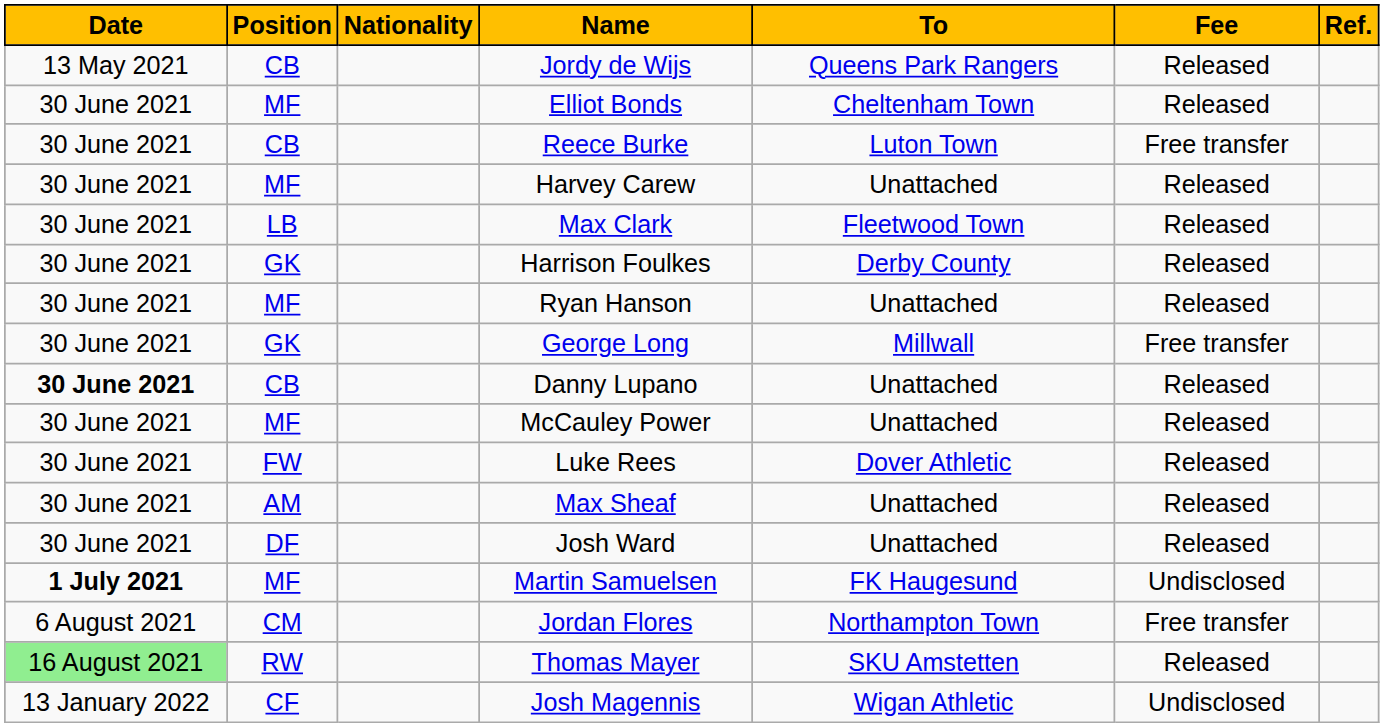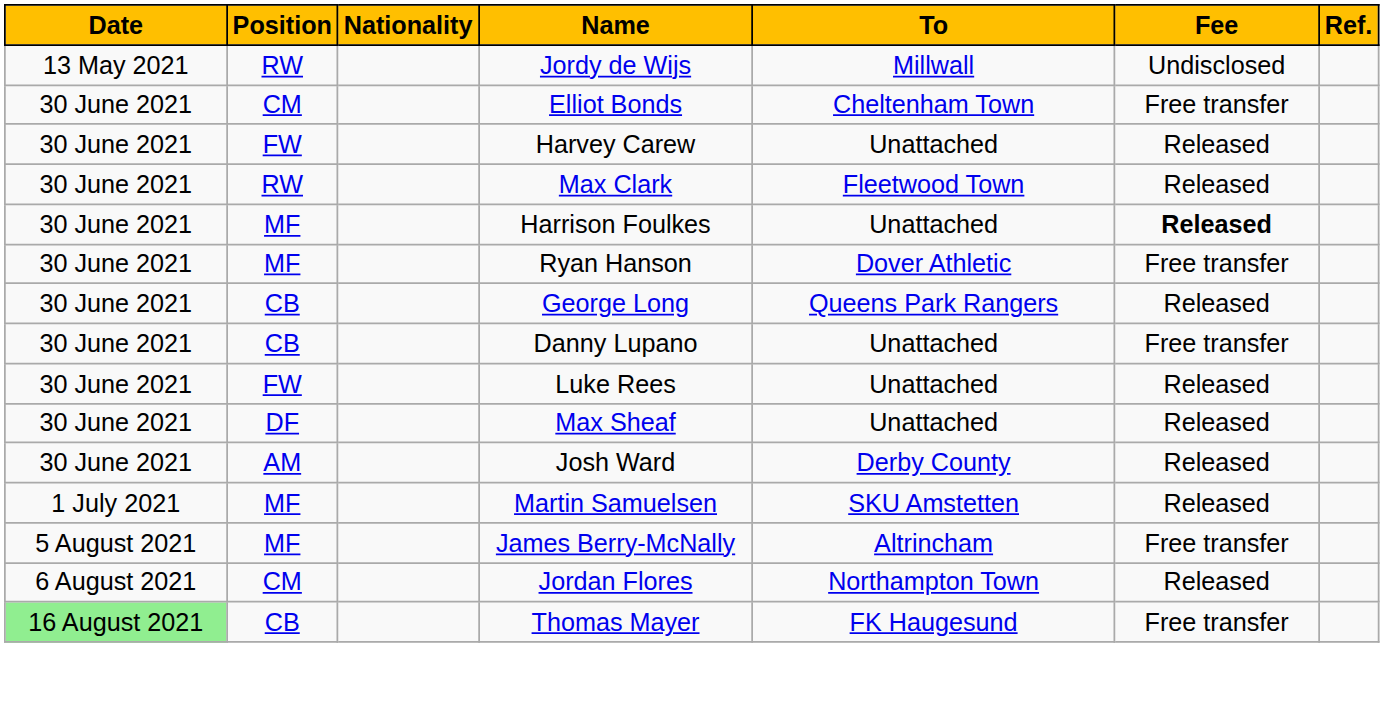Jordy de Wijs | Position: CB -> RW
Jordy de Wijs | To: Queens Park Rangers -> Millwall
Jordy de Wijs | Fee: Released -> Undisclosed
Elliot Bonds | Position: MF -> CM
Elliot Bonds | Fee: Released -> Free transfer
- row: 30 June 2021 | CB | Reece Burke | Luton Town | Free transfer
Harvey Carew | Position: MF -> FW
Max Clark | Position: LB -> RW
Harrison Foulkes | Position: GK -> MF
Harrison Foulkes | To: Derby County -> Unattached
Harrison Foulkes | Fee: normal -> bold
Ryan Hanson | To: Unattached -> Dover Athletic
Ryan Hanson | Fee: Released -> Free transfer
George Long | Position: GK -> CB
George Long | To: Millwall -> Queens Park Rangers
George Long | Fee: Free transfer -> Released
Danny Lupano | Date: bold -> normal
Danny Lupano | Fee: Released -> Free transfer
- row: 30 June 2021 | MF | McCauley Power | Unattached | Released
Luke Rees | To: Dover Athletic -> Unattached
Max Sheaf | Position: AM -> DF
Josh Ward | Position: DF -> AM
Josh Ward | To: Unattached -> Derby County
Martin Samuelsen | Date: bold -> normal
Martin Samuelsen | To: FK Haugesund -> SKU Amstetten
Martin Samuelsen | Fee: Undisclosed -> Released
+ row: 5 August 2021 | MF | James Berry-McNally | Altrincham | Free transfer
Jordan Flores | Fee: Free transfer -> Released
Thomas Mayer | Position: RW -> CB
Thomas Mayer | To: SKU Amstetten -> FK Haugesund
Thomas Mayer | Fee: Released -> Free transfer
- row: 13 January 2022 | CF | Josh Magennis | Wigan Athletic | Undisclosed
